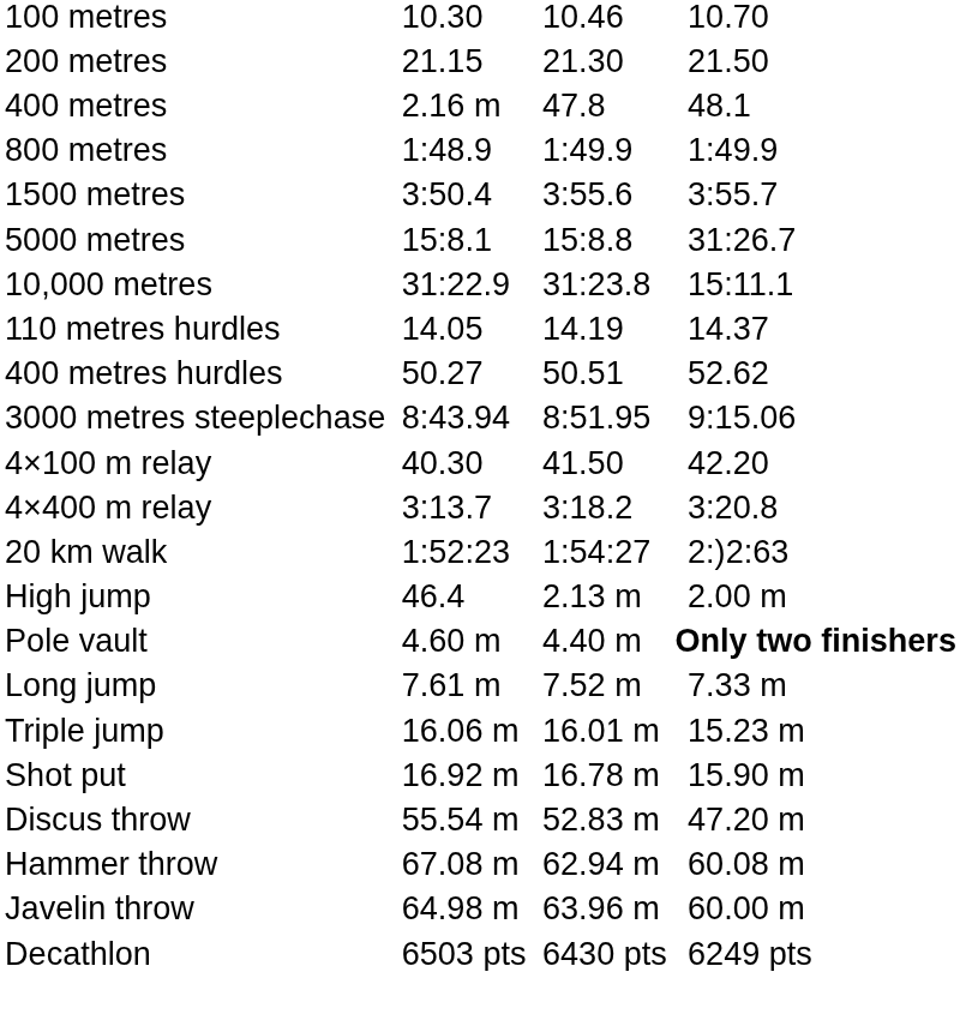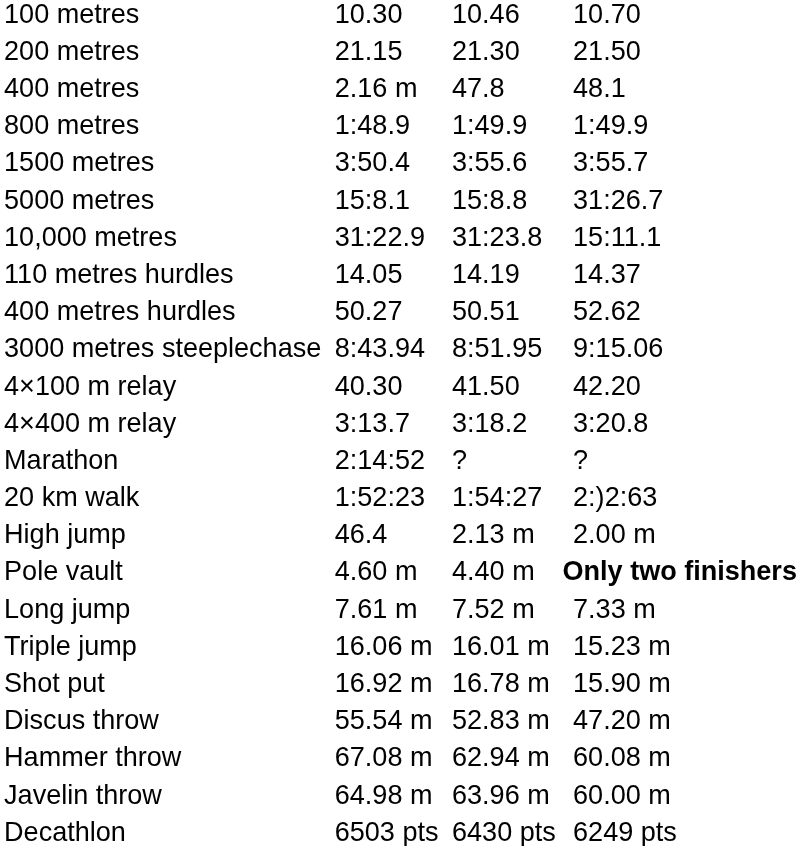+ row: Marathon | 2:14:52 | ? | ?
